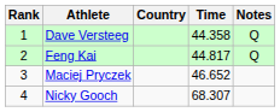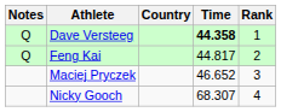columns swapped: Rank <-> Notes
Dave Versteeg | Time: normal -> bold
